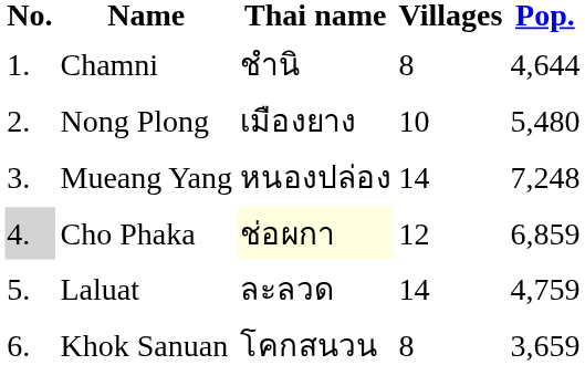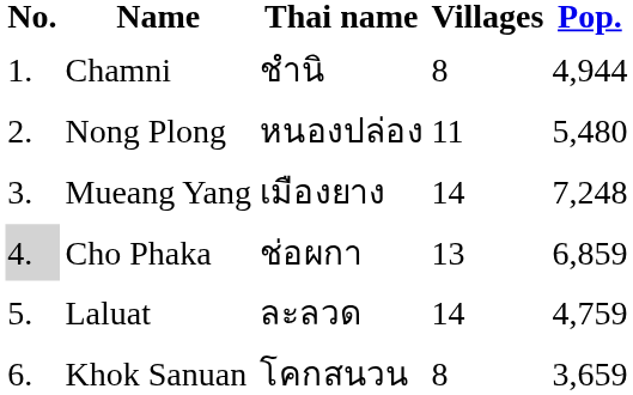Chamni | Pop.: 4,644 -> 4,944
Nong Plong | Thai name: เมืองยาง -> หนองปล่อง
Nong Plong | Villages: 10 -> 11
Mueang Yang | Thai name: หนองปล่อง -> เมืองยาง
Cho Phaka | Thai name: lightyellow background -> no background
Cho Phaka | Villages: 12 -> 13
